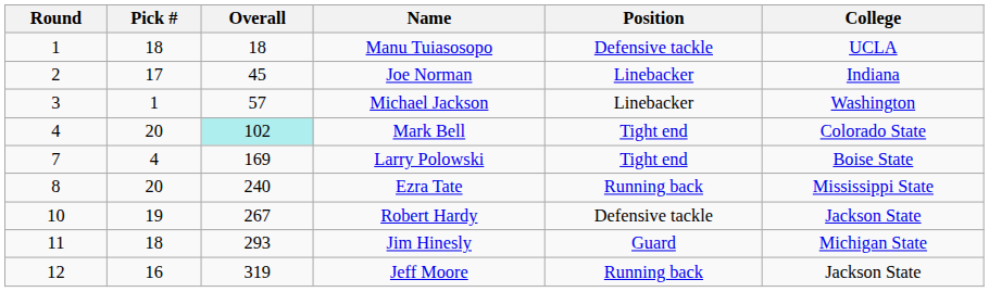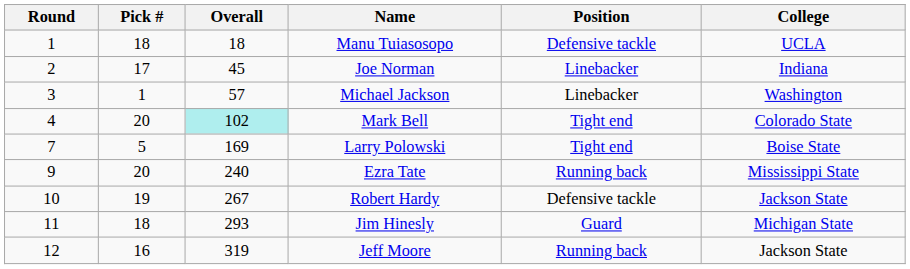Larry Polowski | Pick #: 4 -> 5
Ezra Tate | Round: 8 -> 9
